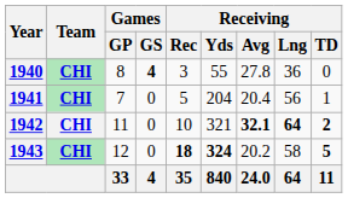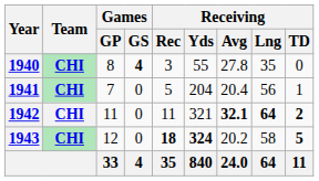1940 | Receiving / Lng: 36 -> 35
1942 | Receiving / Rec: 10 -> 11
